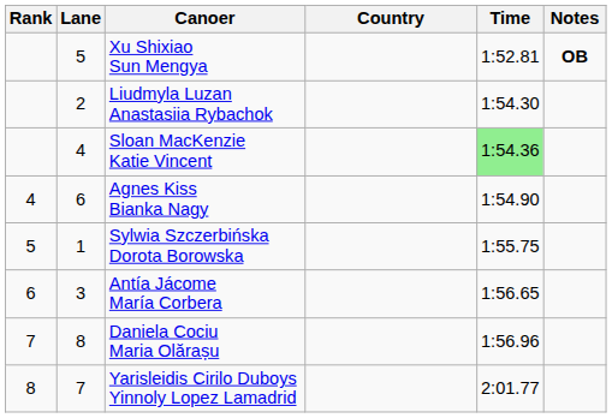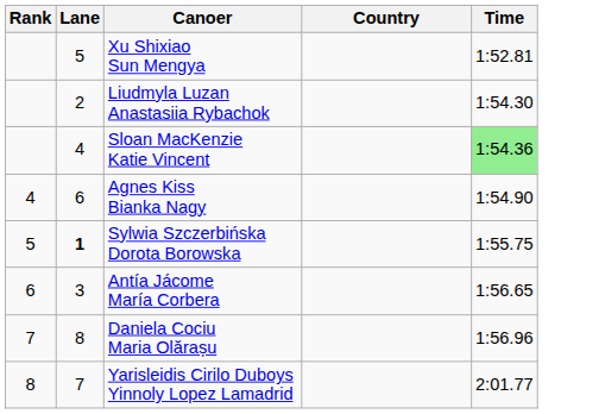- column: Notes | OB
Sylwia Szczerbińska Dorota Borowska | Lane: normal -> bold
